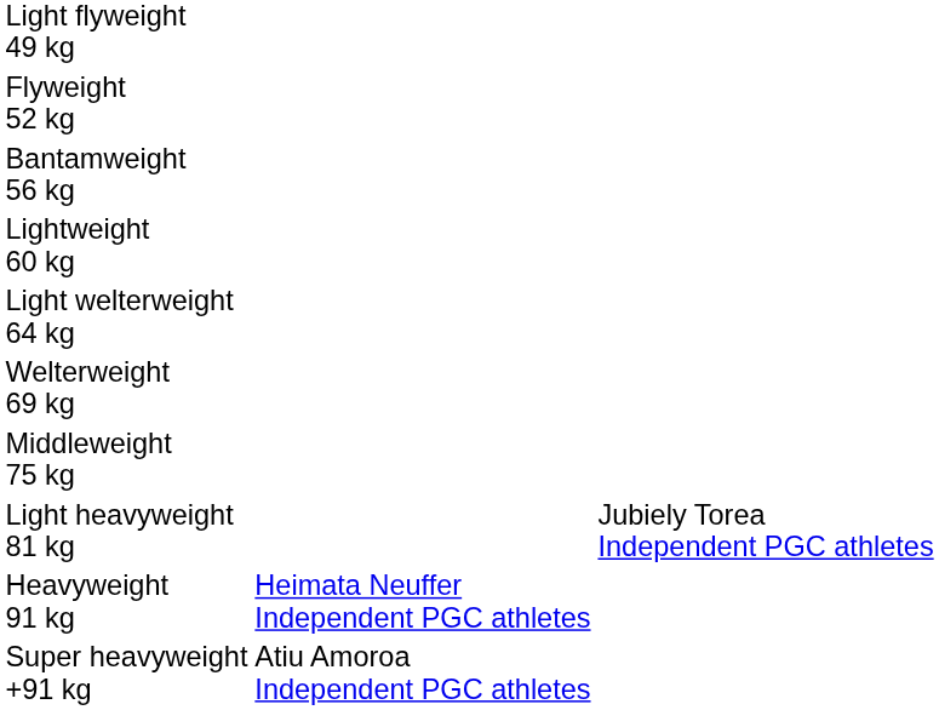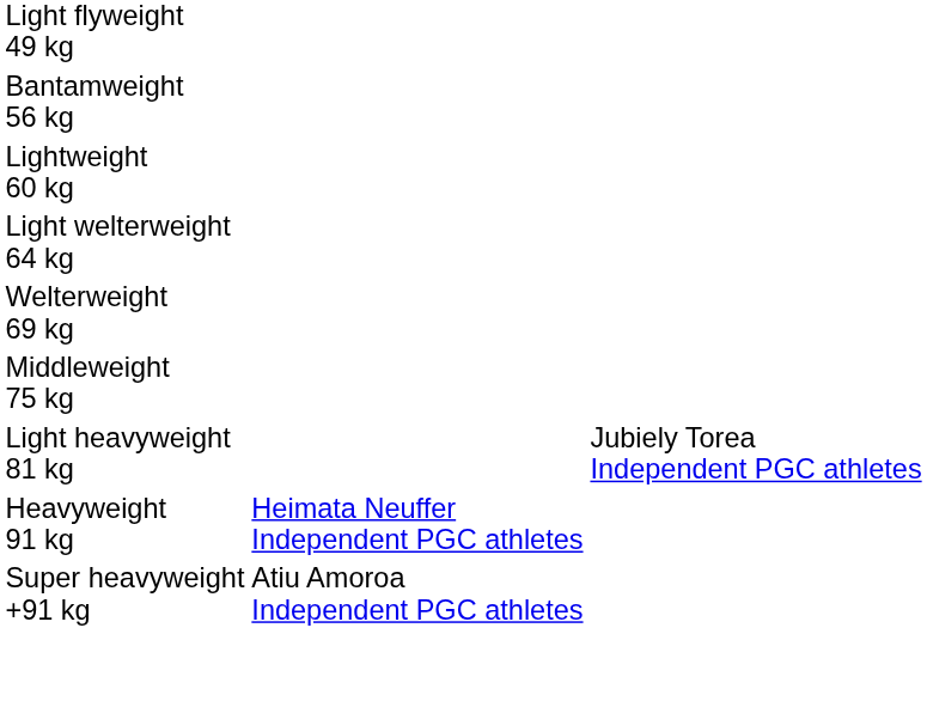- row: Flyweight 52 kg
